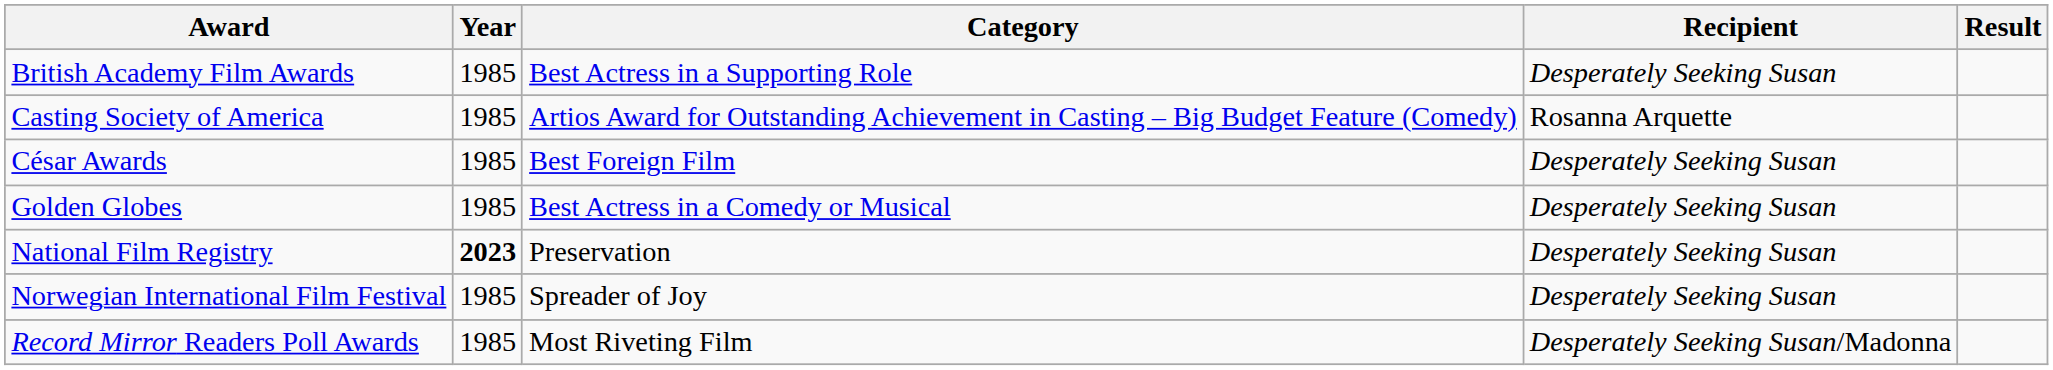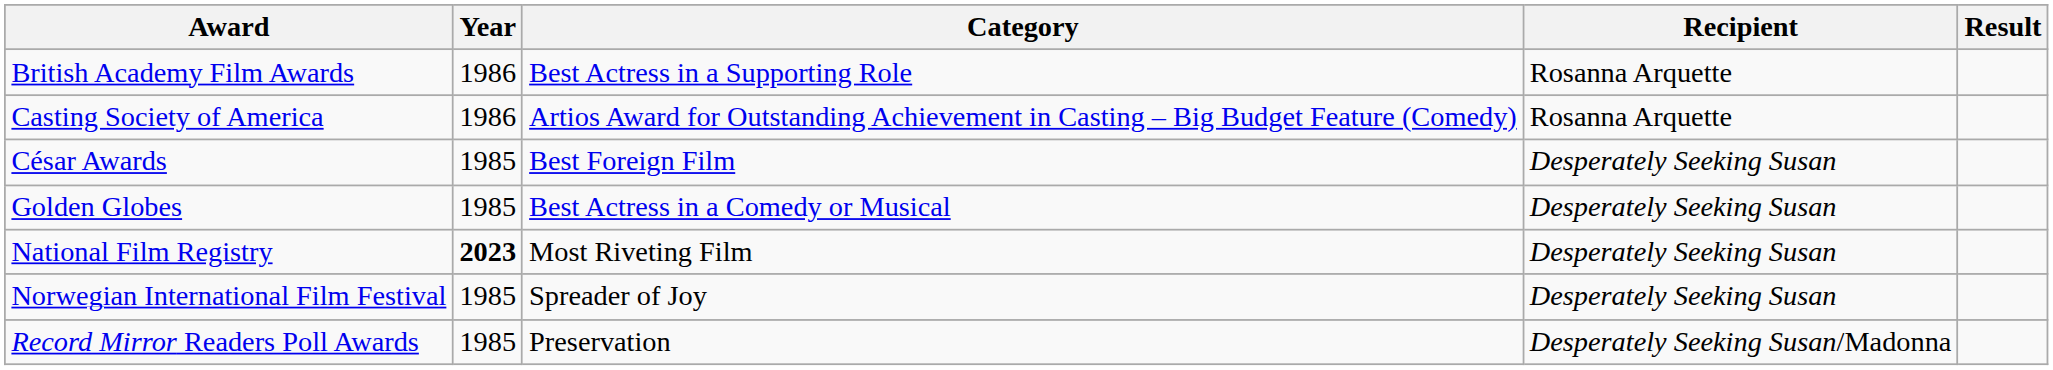British Academy Film Awards | Year: 1985 -> 1986
British Academy Film Awards | Recipient: Desperately Seeking Susan -> Rosanna Arquette
Casting Society of America | Year: 1985 -> 1986
National Film Registry | Category: Preservation -> Most Riveting Film
Record Mirror Readers Poll Awards | Category: Most Riveting Film -> Preservation
